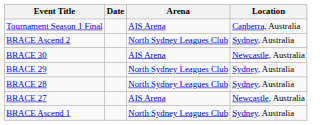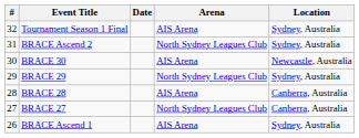+ column: # | 32 | 31 | 30 | 29 | 28 | 27 | 26
Tournament Season 1 Final | Location: Canberra, Australia -> Sydney, Australia
BRACE 28 | Arena: North Sydney Leagues Club -> AIS Arena
BRACE 28 | Location: Sydney, Australia -> Canberra, Australia
BRACE 27 | Arena: AIS Arena -> North Sydney Leagues Club
BRACE 27 | Location: Newcastle, Australia -> Canberra, Australia
BRACE Ascend 1 | Arena: North Sydney Leagues Club -> AIS Arena
